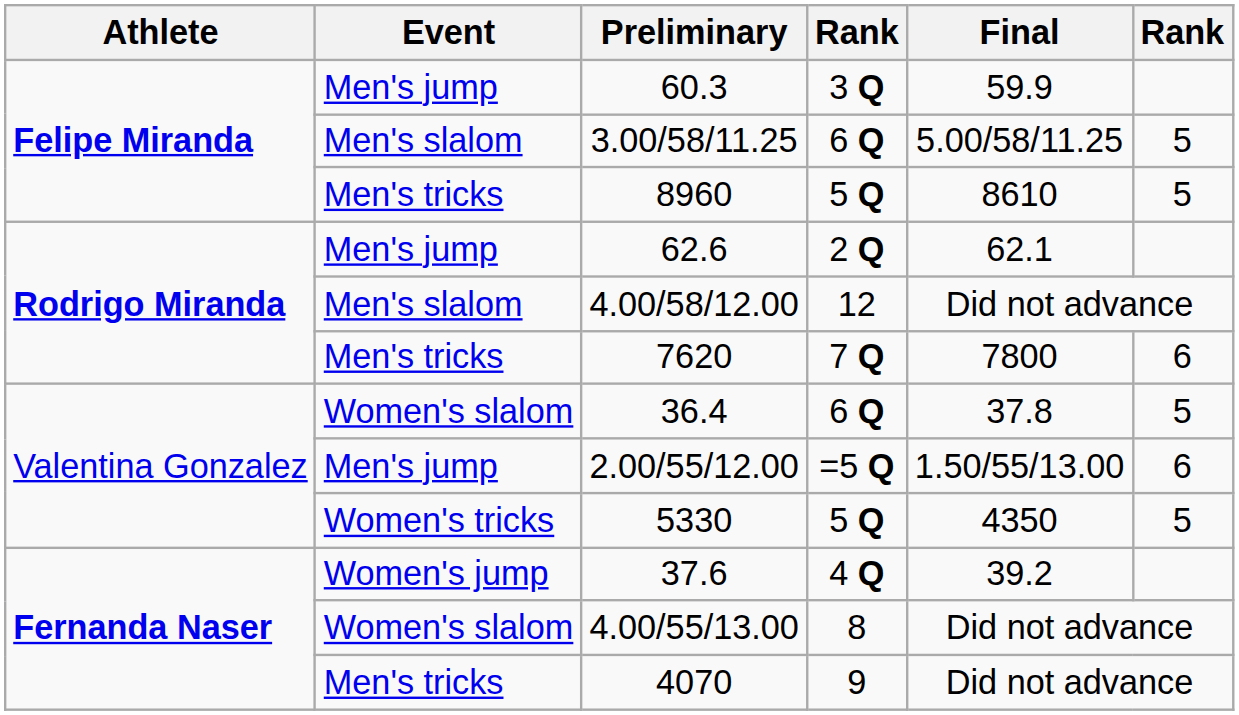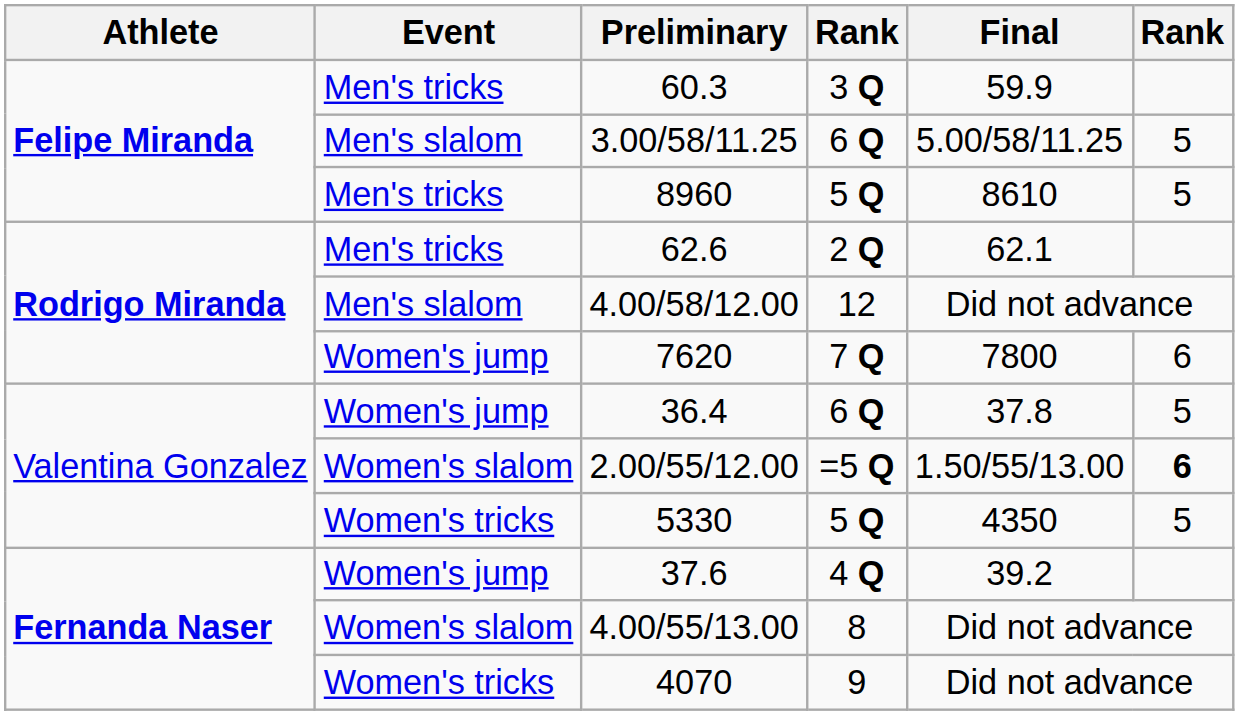60.3 | Event: Men's jump -> Men's tricks
62.6 | Event: Men's jump -> Men's tricks
7620 | Event: Men's tricks -> Women's jump
36.4 | Event: Women's slalom -> Women's jump
2.00/55/12.00 | Event: Men's jump -> Women's slalom
2.00/55/12.00 | column 6: normal -> bold
4070 | Event: Men's tricks -> Women's tricks
